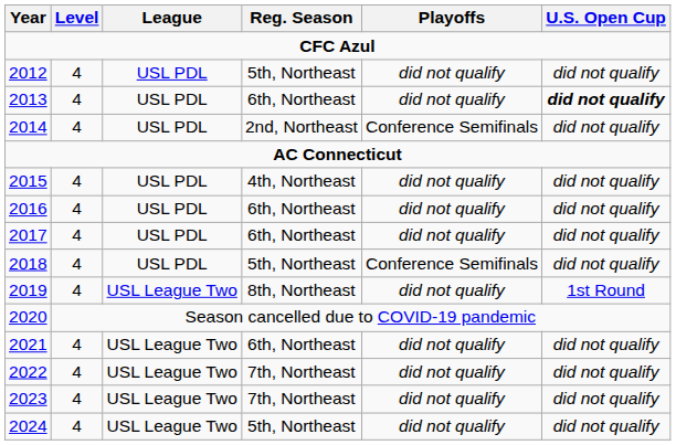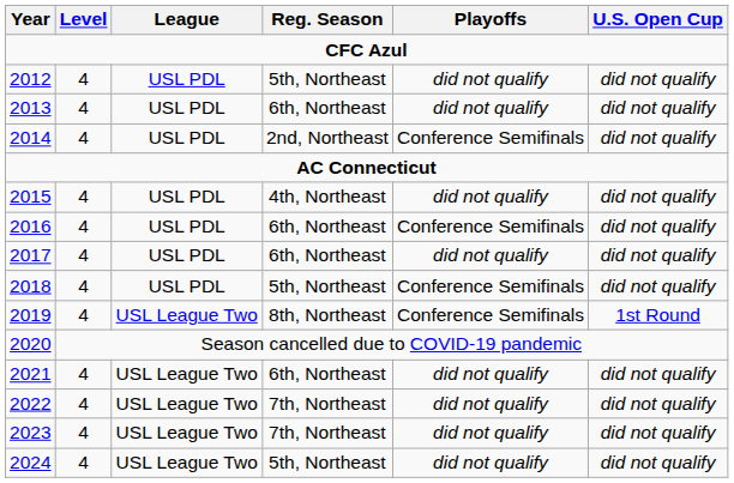2013 | U.S. Open Cup: bold -> normal
2016 | Playoffs: did not qualify -> Conference Semifinals
2019 | Playoffs: did not qualify -> Conference Semifinals
